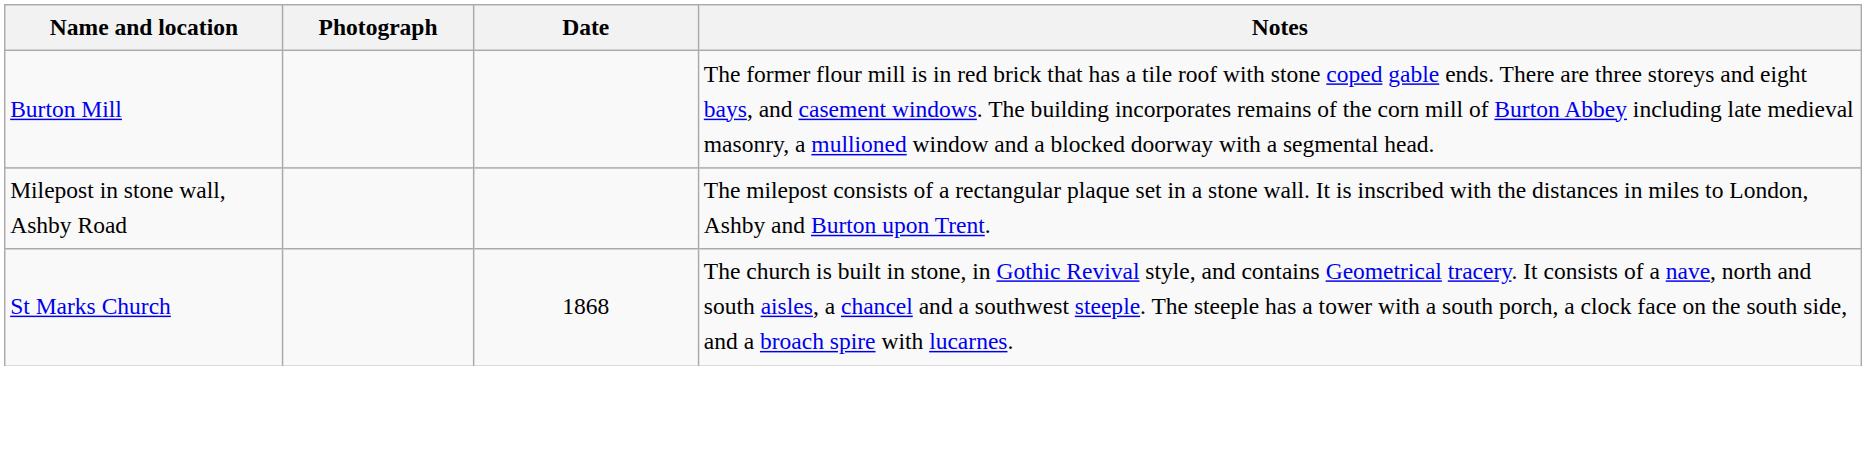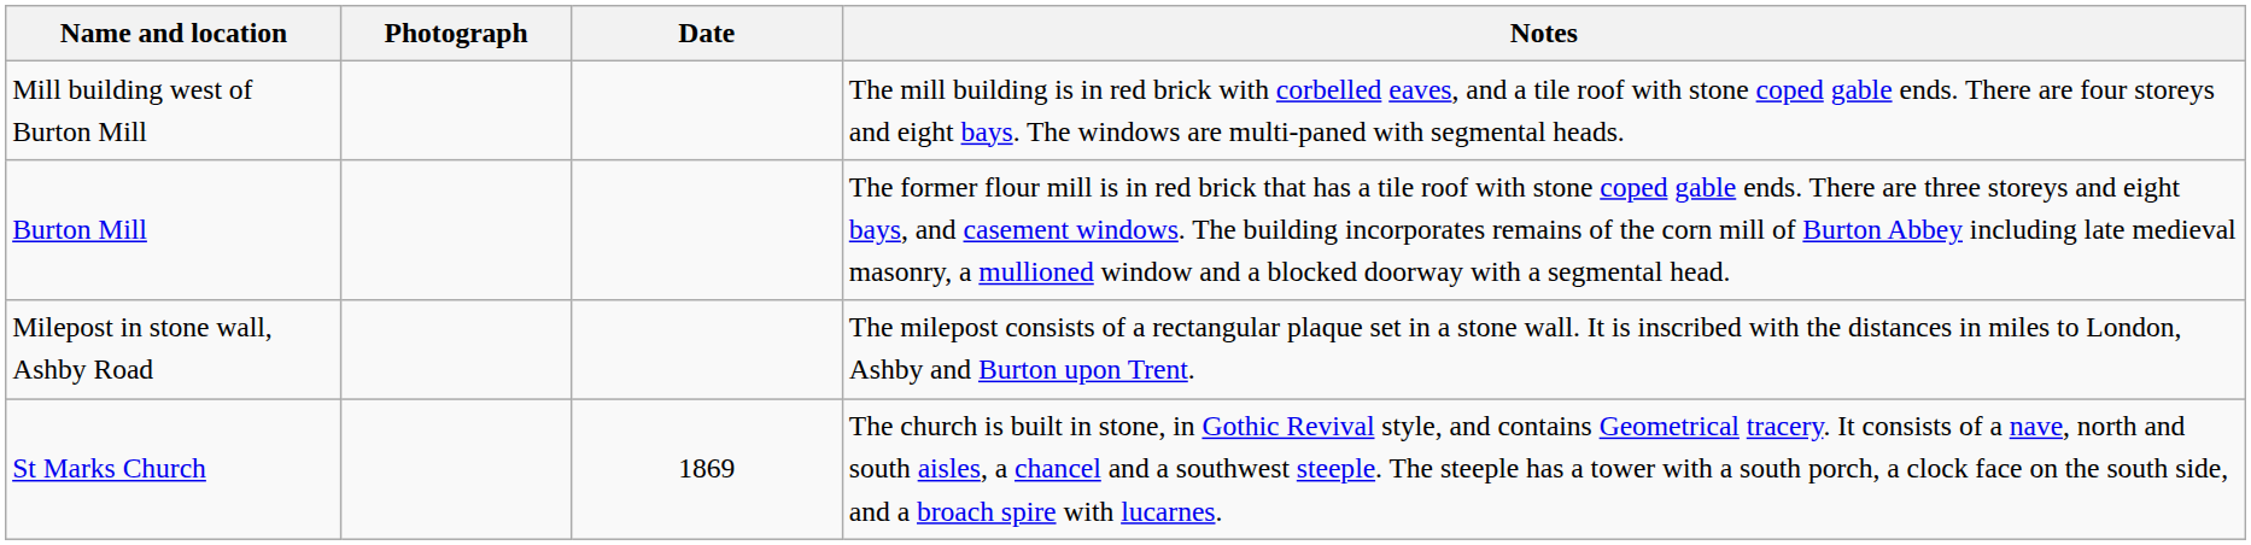+ row: Mill building west of Burton Mill | The mill building is in red brick with corbelled eaves, and a tile roof with stone coped gable ends. There are four storeys and eight bays. The windows are multi-paned with segmental heads.
St Marks Church | Date: 1868 -> 1869
